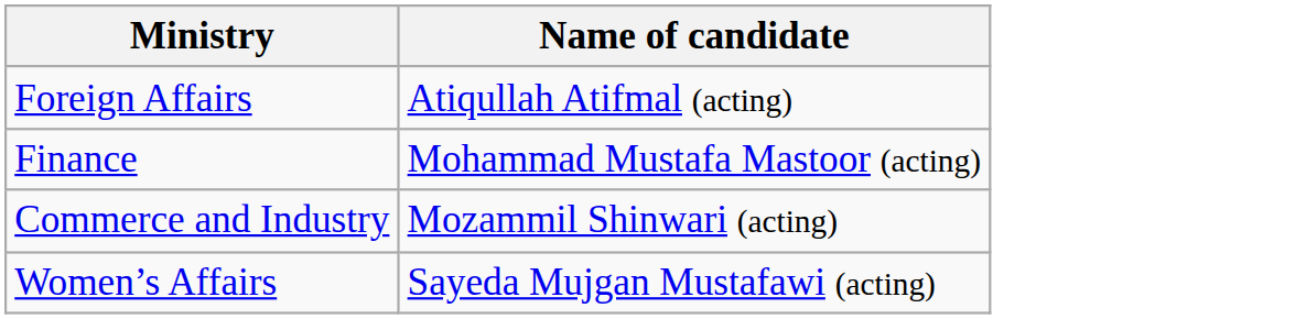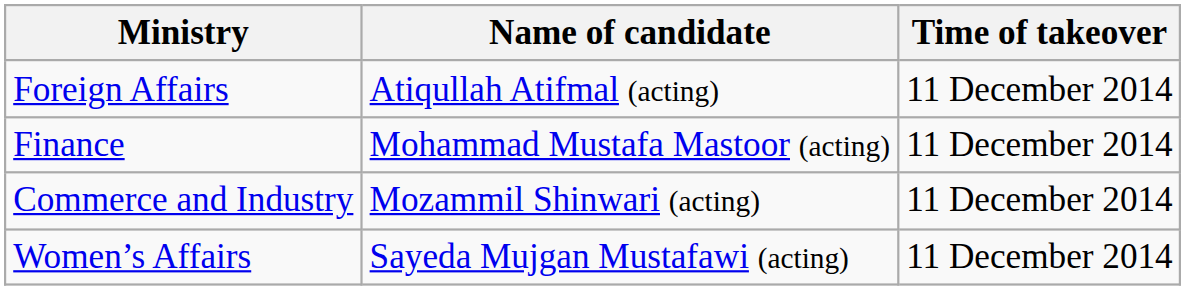+ column: Time of takeover | 11 December 2014 | 11 December 2014 | 11 December 2014 | 11 December 2014
